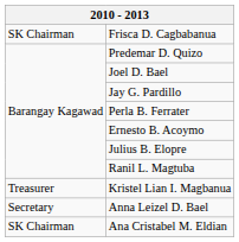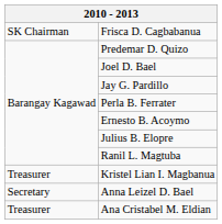Ana Cristabel M. Eldian | column 1: SK Chairman -> Treasurer
